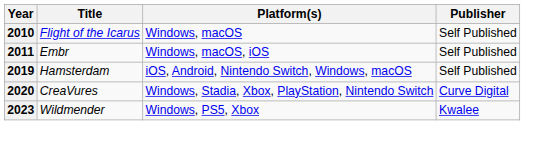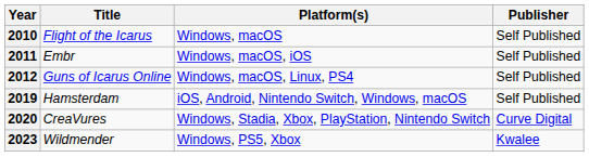+ row: 2012 | Guns of Icarus Online | Windows, macOS, Linux, PS4 | Self Published
